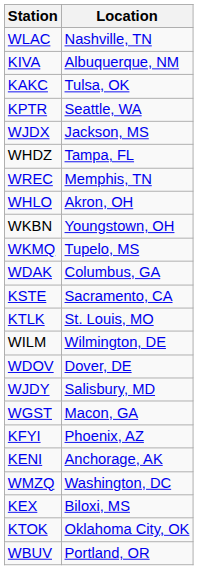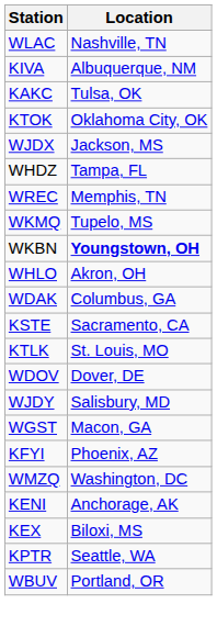rows swapped: KTOK <-> KPTR
rows swapped: WKMQ <-> WHLO
WKBN | Location: normal -> bold
- row: WILM | Wilmington, DE
rows swapped: KENI <-> WMZQ
